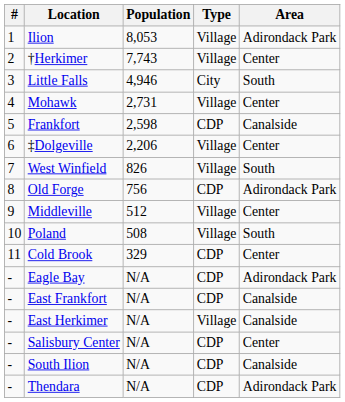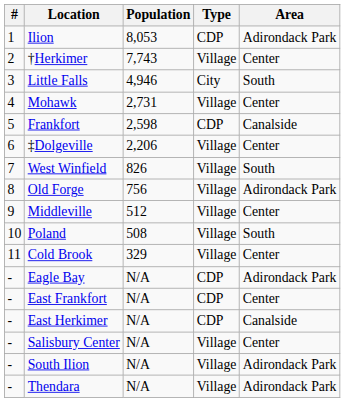Ilion | Type: Village -> CDP
Old Forge | Type: CDP -> Village
Cold Brook | Type: CDP -> Village
East Frankfort | Area: Canalside -> Center
East Herkimer | Type: Village -> CDP
Salisbury Center | Type: CDP -> Village
South Ilion | Type: CDP -> Village
South Ilion | Area: Canalside -> Adirondack Park
Thendara | Type: CDP -> Village
